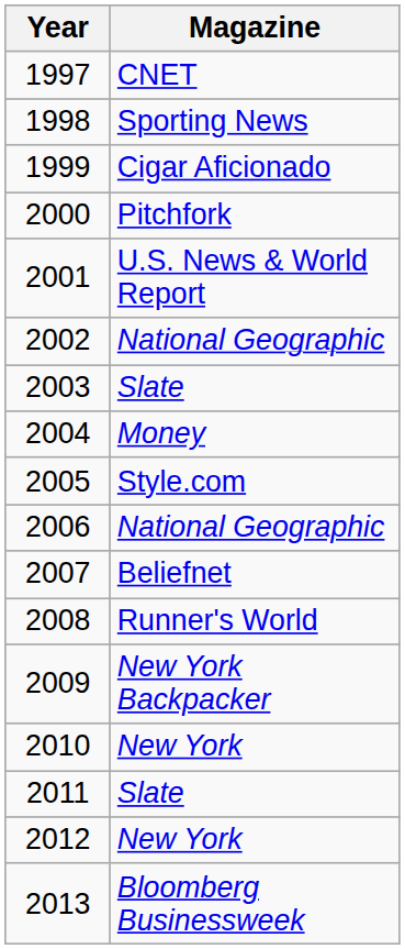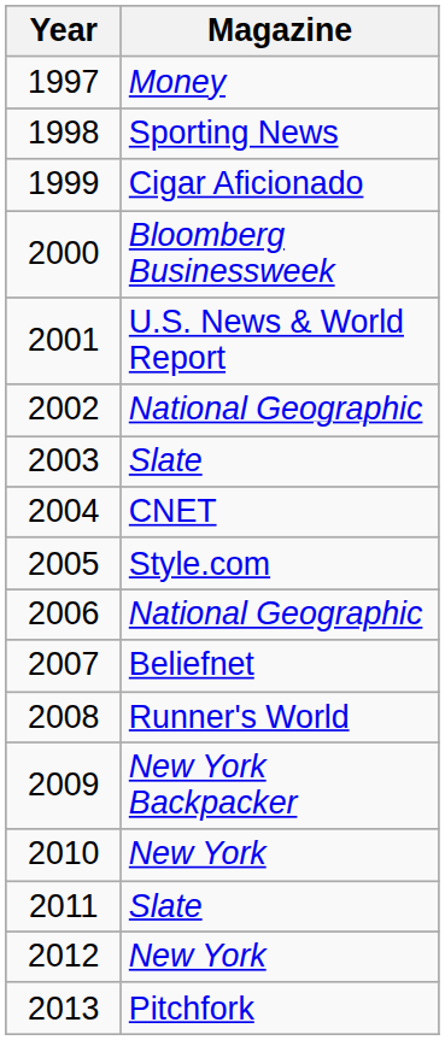1997 | Magazine: CNET -> Money
2000 | Magazine: Pitchfork -> Bloomberg Businessweek
2004 | Magazine: Money -> CNET
2013 | Magazine: Bloomberg Businessweek -> Pitchfork
